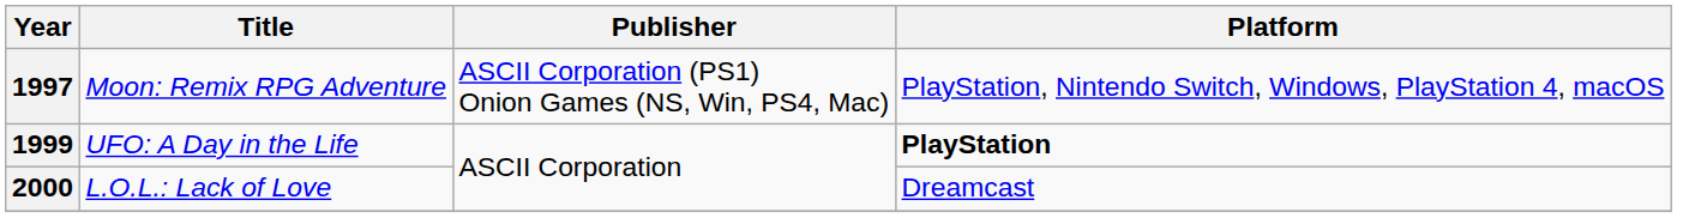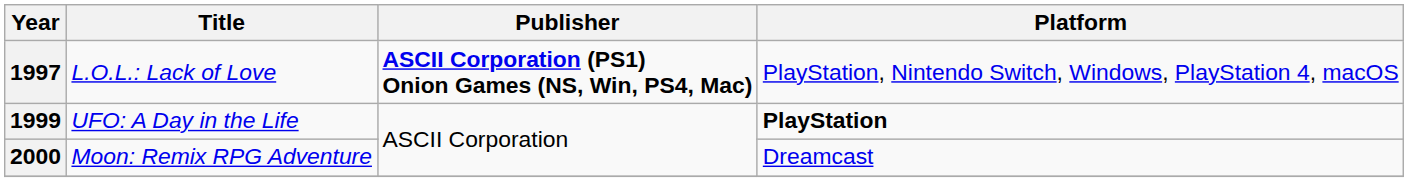1997 | Title: Moon: Remix RPG Adventure -> L.O.L.: Lack of Love
1997 | Publisher: normal -> bold
2000 | Title: L.O.L.: Lack of Love -> Moon: Remix RPG Adventure
